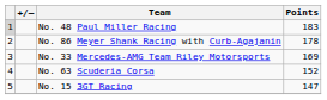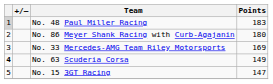No. 86 Meyer Shank Racing with Curb-Agajanin | Points: 178 -> 180
No. 63 Scuderia Corsa | column 1: normal -> bold
No. 63 Scuderia Corsa | Points: 152 -> 149
